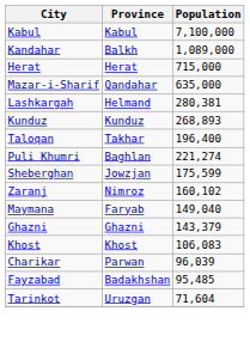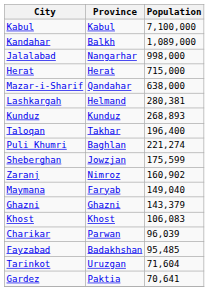+ row: Jalalabad | Nangarhar | 998,000
Mazar-i-Sharif | Population: 635,000 -> 638,000
Zaranj | Population: 160,102 -> 160,902
+ row: Gardez | Paktia | 70,641
